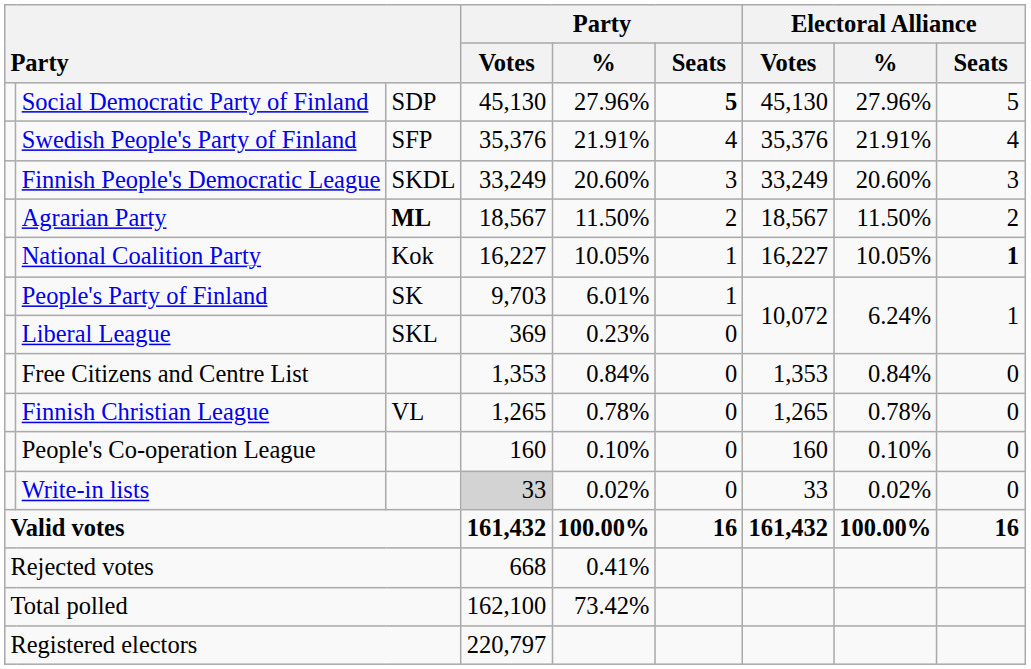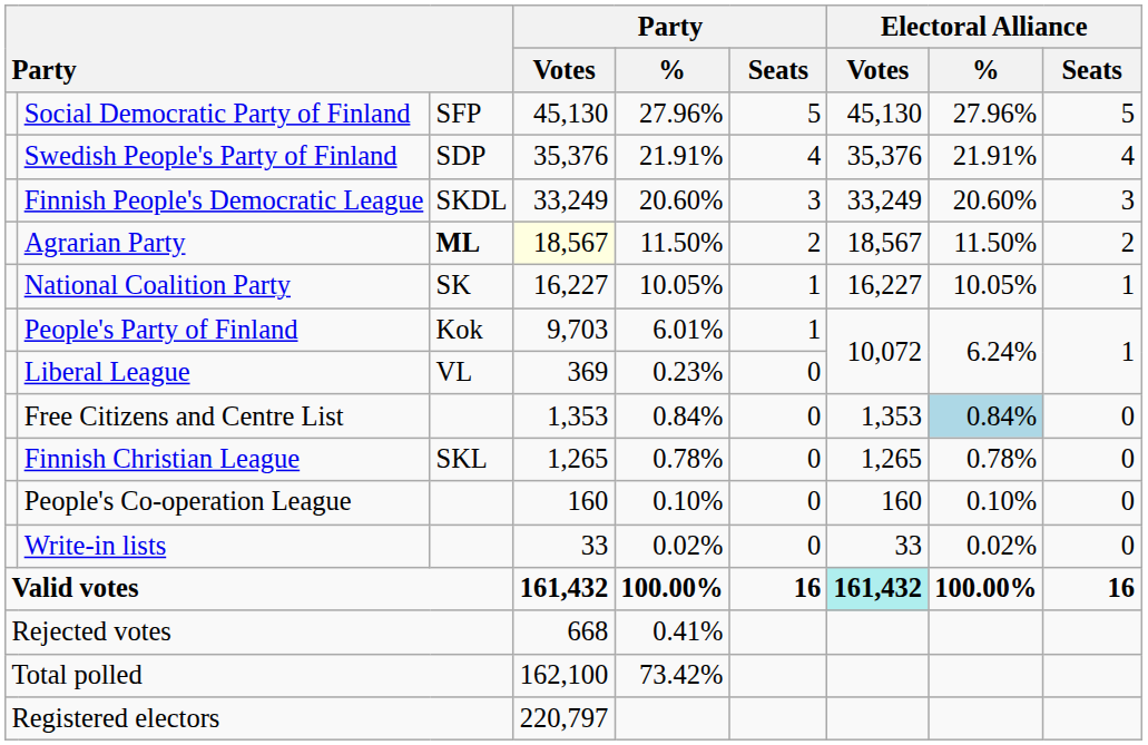Social Democratic Party of Finland | column 3: SDP -> SFP
Social Democratic Party of Finland | Party / Seats: bold -> normal
Swedish People's Party of Finland | column 3: SFP -> SDP
Agrarian Party | Party / Votes: no background -> lightyellow background
National Coalition Party | column 3: Kok -> SK
National Coalition Party | Electoral Alliance / Seats: bold -> normal
People's Party of Finland | column 3: SK -> Kok
Liberal League | column 3: SKL -> VL
Free Citizens and Centre List | Electoral Alliance / %: no background -> lightblue background
Finnish Christian League | column 3: VL -> SKL
Write-in lists | Party / Votes: lightgrey background -> no background
Valid votes | Electoral Alliance / Votes: no background -> paleturquoise background
